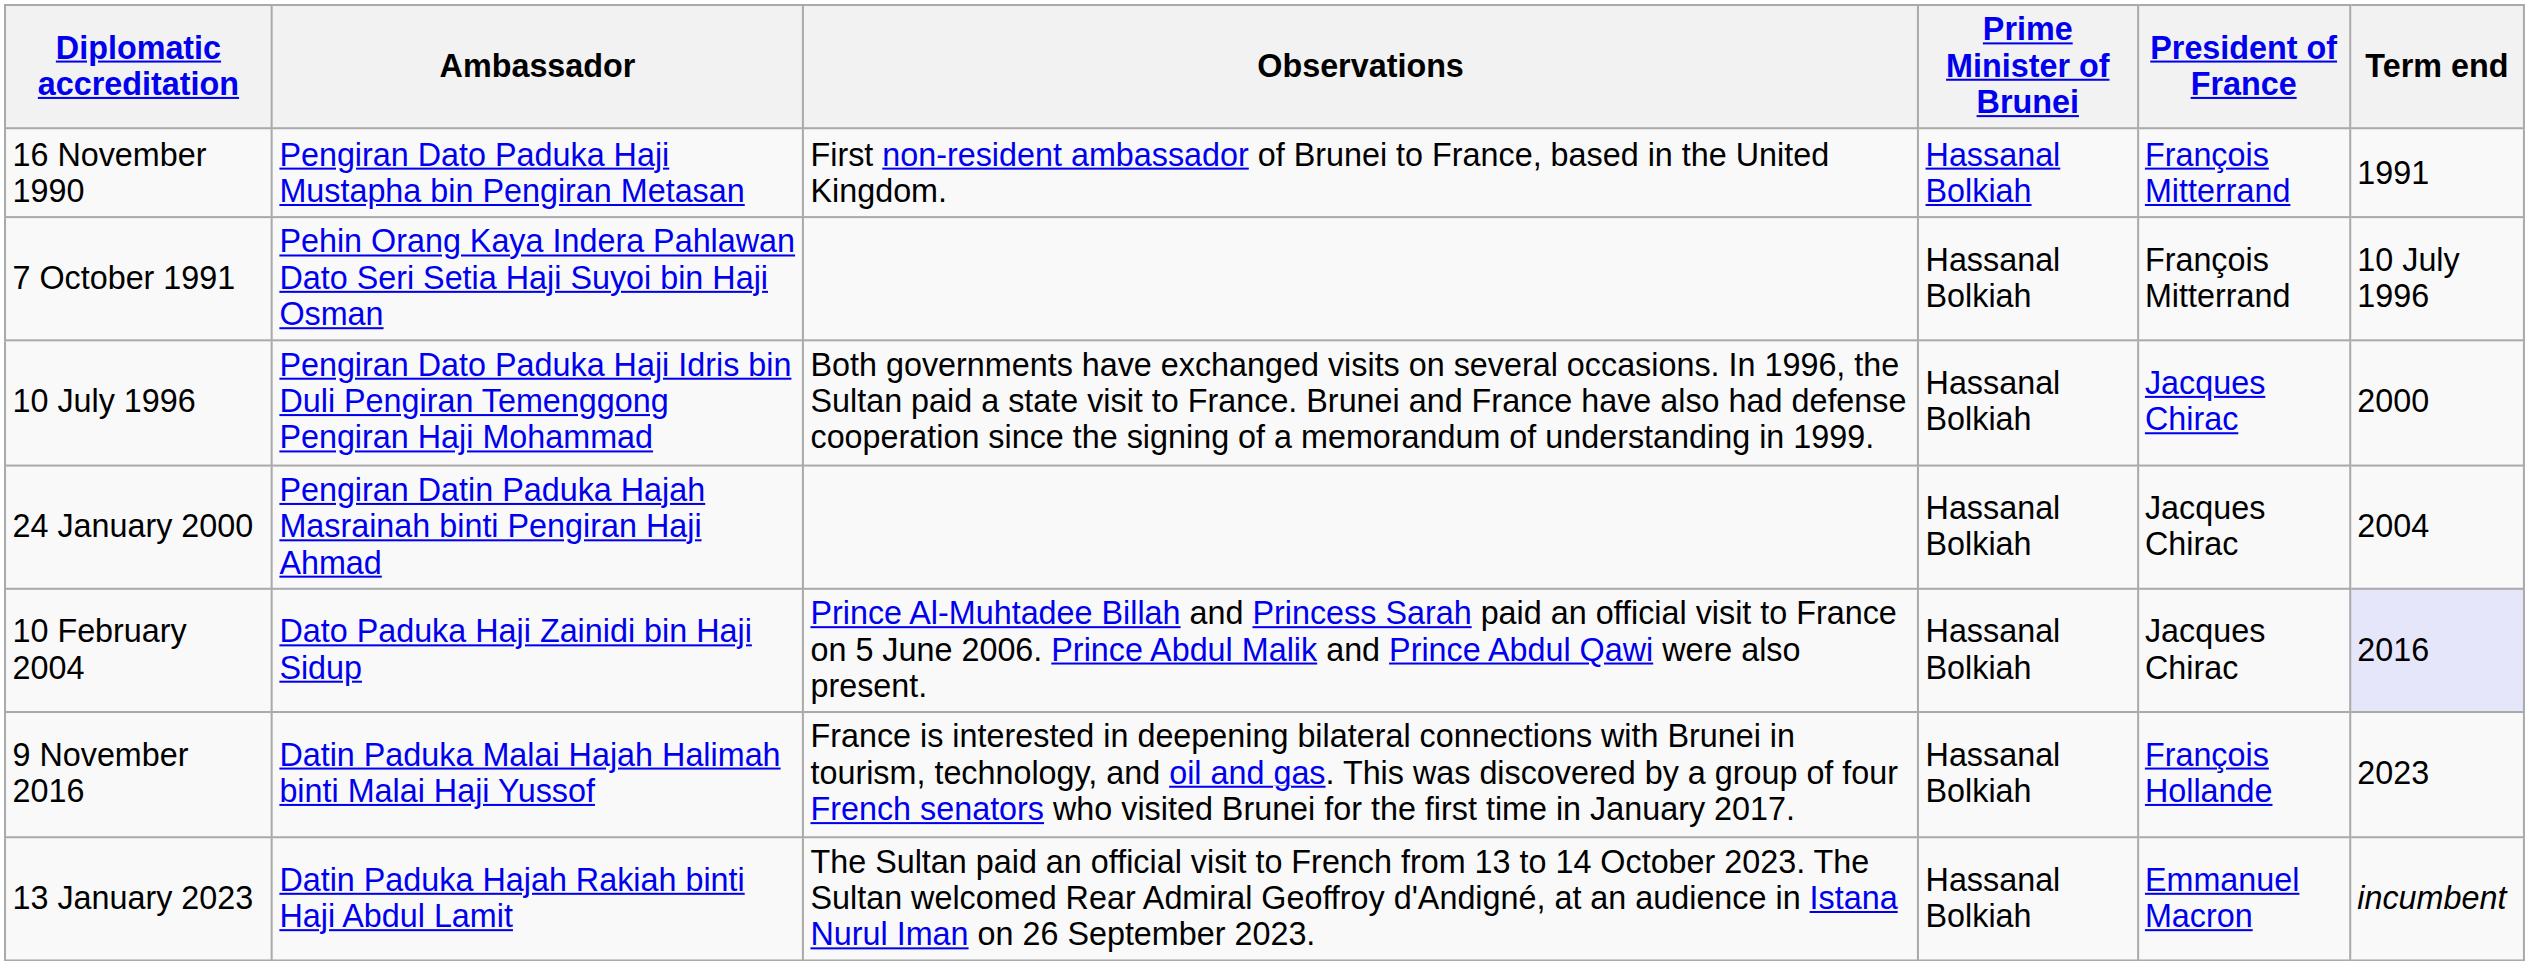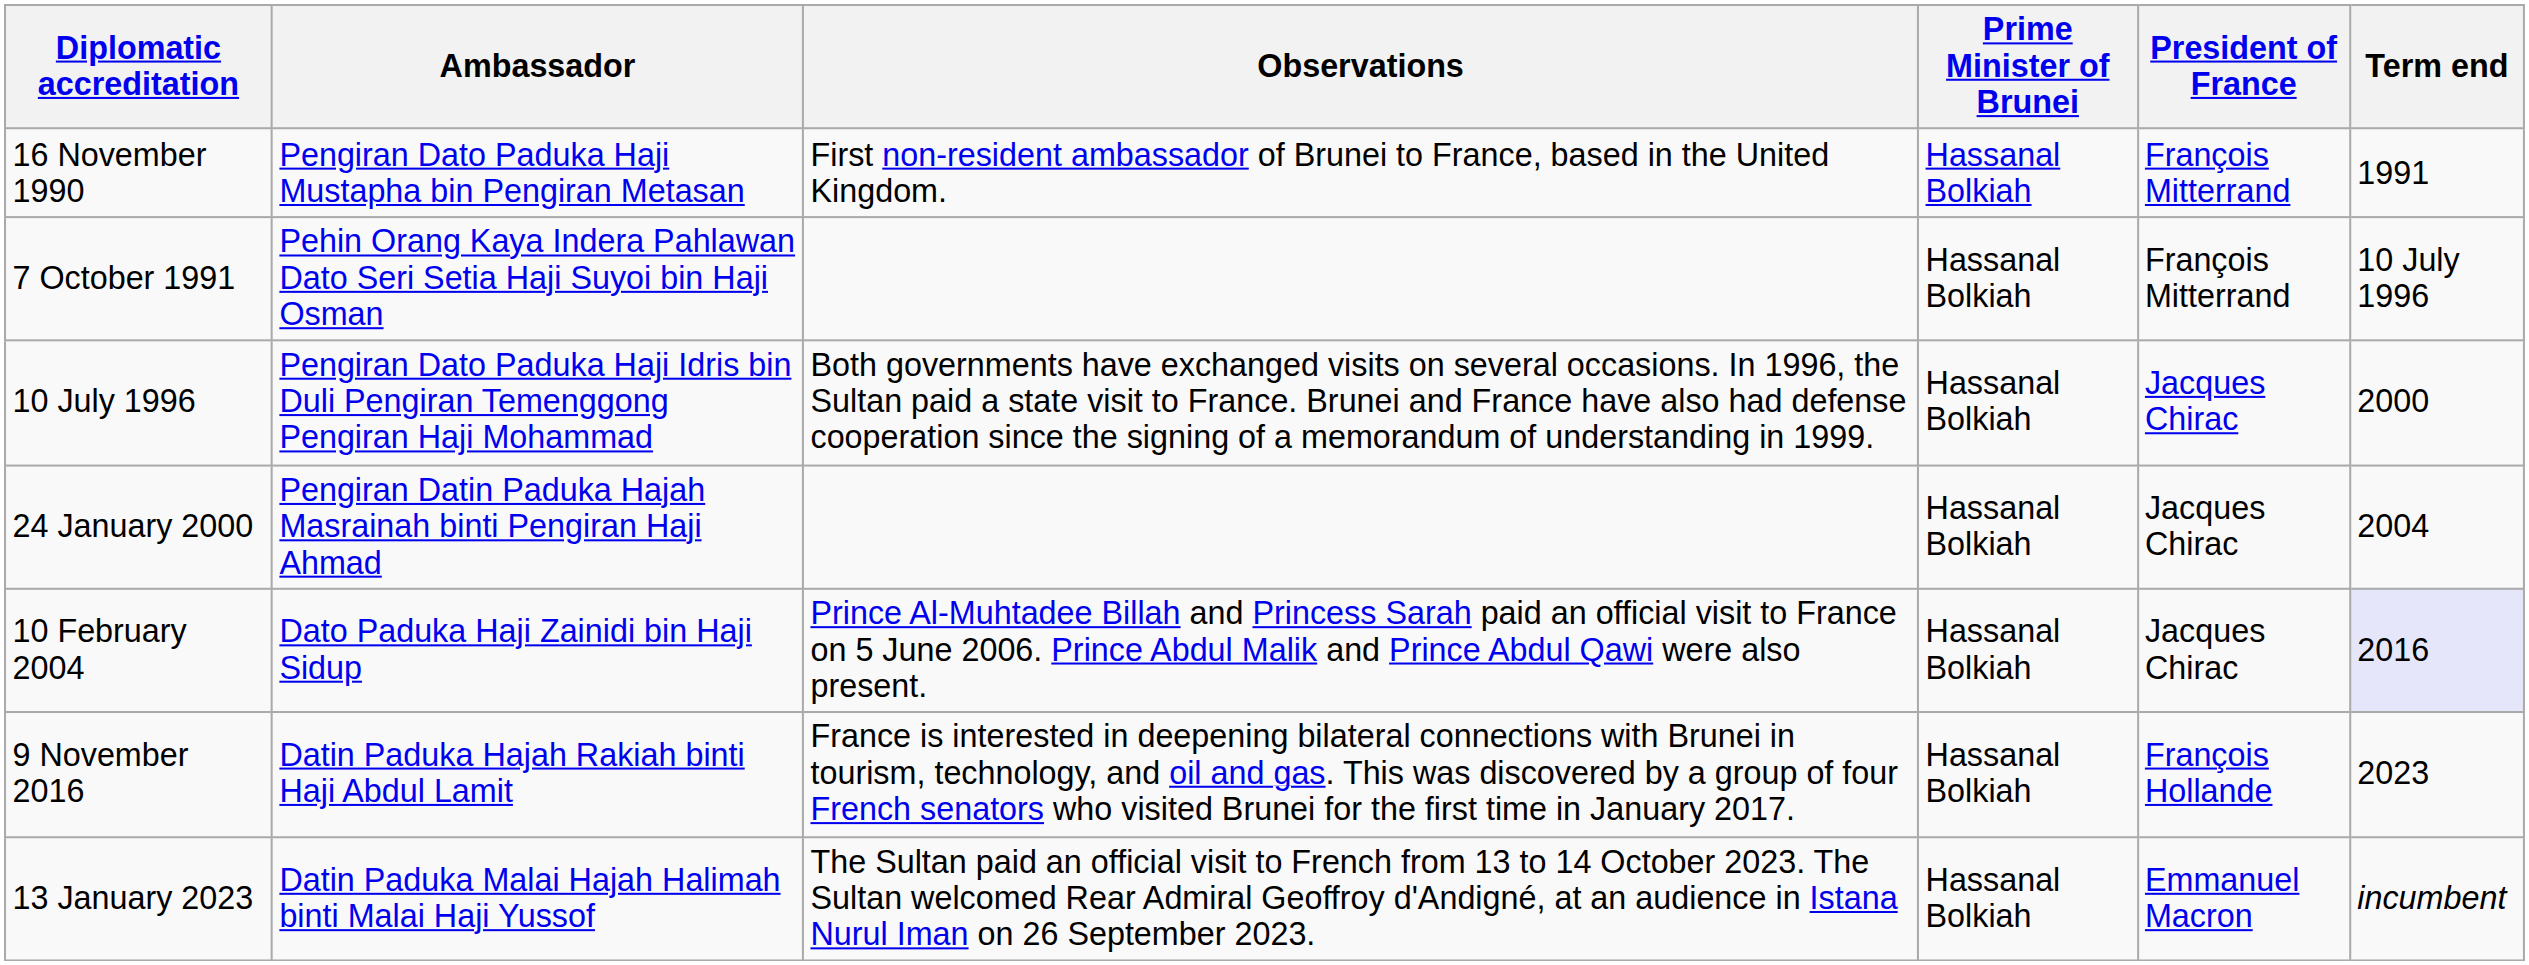9 November 2016 | Ambassador: Datin Paduka Malai Hajah Halimah binti Malai Haji Yussof -> Datin Paduka Hajah Rakiah binti Haji Abdul Lamit
13 January 2023 | Ambassador: Datin Paduka Hajah Rakiah binti Haji Abdul Lamit -> Datin Paduka Malai Hajah Halimah binti Malai Haji Yussof
